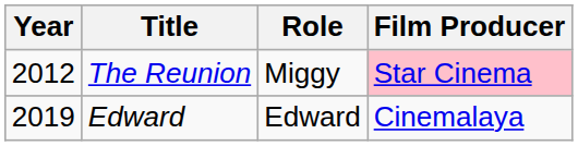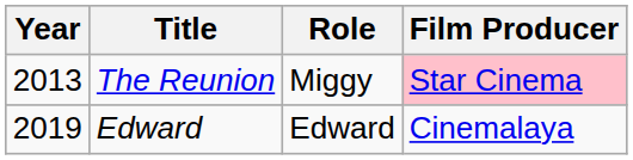The Reunion | Year: 2012 -> 2013
